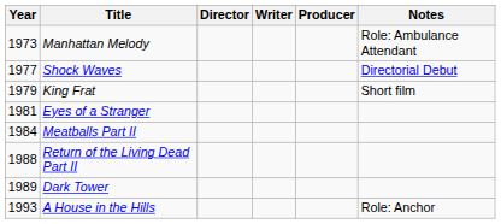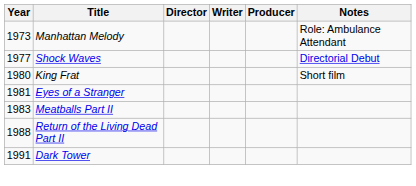King Frat | Year: 1979 -> 1980
Meatballs Part II | Year: 1984 -> 1983
Dark Tower | Year: 1989 -> 1991
- row: 1993 | A House in the Hills | Role: Anchor
